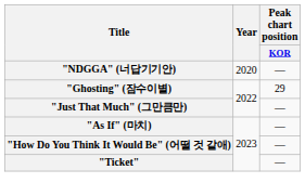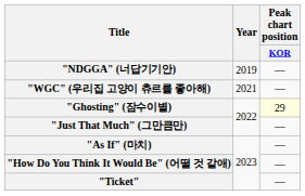"NDGGA" (너답기기안) | Year: 2020 -> 2019
+ row: "WGC" (우리집 고양이 츄르를 좋아해) | 2021 | —
"Ghosting" (잠수이별) | Peak chart position / KOR: no background -> lightyellow background
